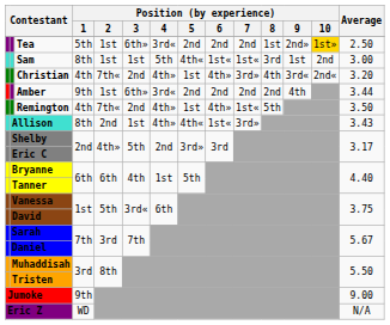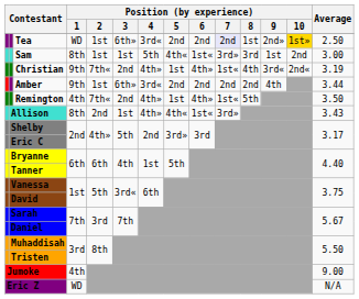Tea | Position (by experience) / 1: 5th -> WD
Tea | Position (by experience) / 7: no background -> lavender background
Sam | Position (by experience) / 7: 1st« -> 3rd»
Christian | Position (by experience) / 1: 4th -> 9th
Christian | Position (by experience) / 7: 3rd» -> 1st«
Christian | Average: 3.20 -> 3.19
Jumoke | Position (by experience) / 1: 9th -> 4th
